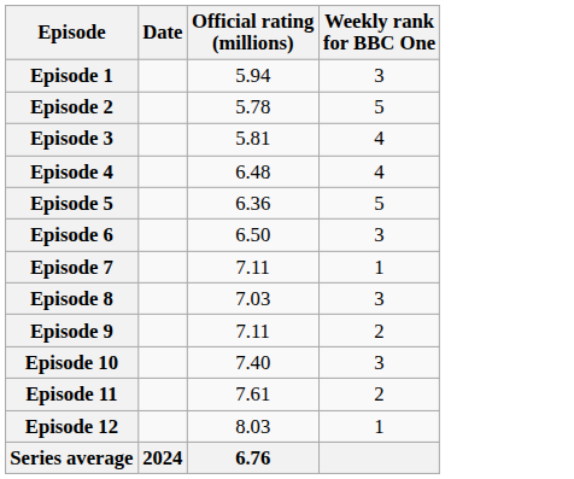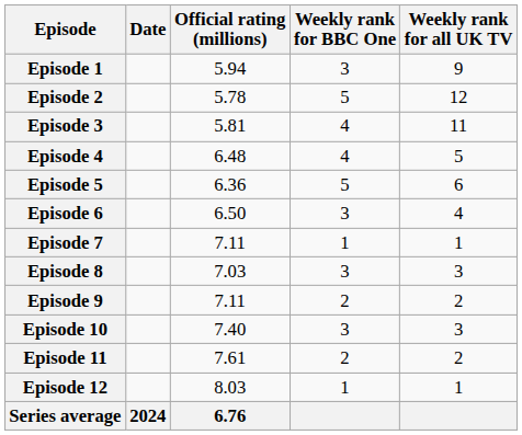+ column: Weekly rank for all UK TV | 9 | 12 | 11 | 5 | 6 | 4 | 1 | 3 | 2 | 3 | 2 | 1
